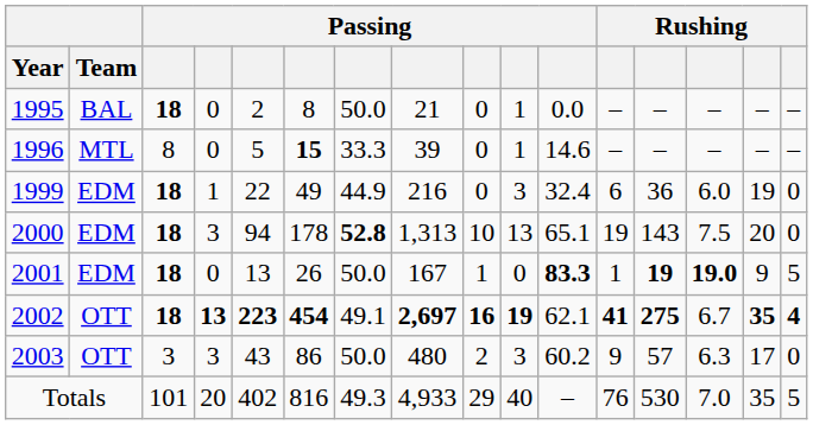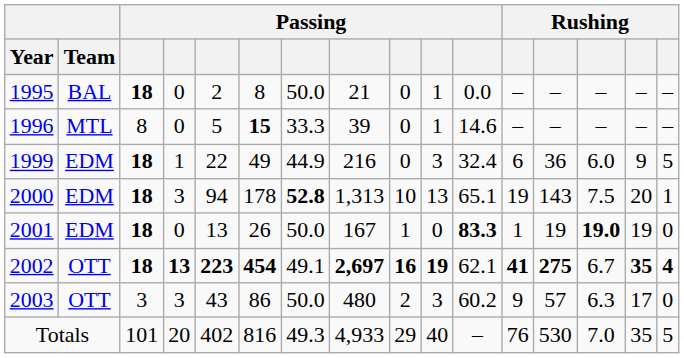1999 | column 15: 19 -> 9
1999 | column 16: 0 -> 5
2000 | column 16: 0 -> 1
2001 | column 13: bold -> normal
2001 | column 15: 9 -> 19
2001 | column 16: 5 -> 0
